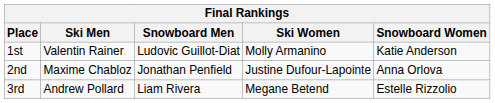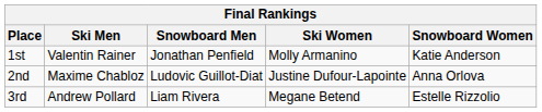1st | Snowboard Men: Ludovic Guillot-Diat -> Jonathan Penfield
2nd | Snowboard Men: Jonathan Penfield -> Ludovic Guillot-Diat
